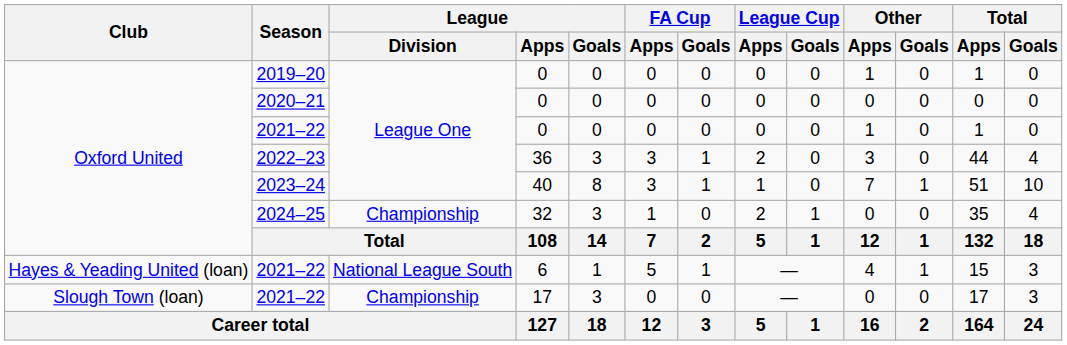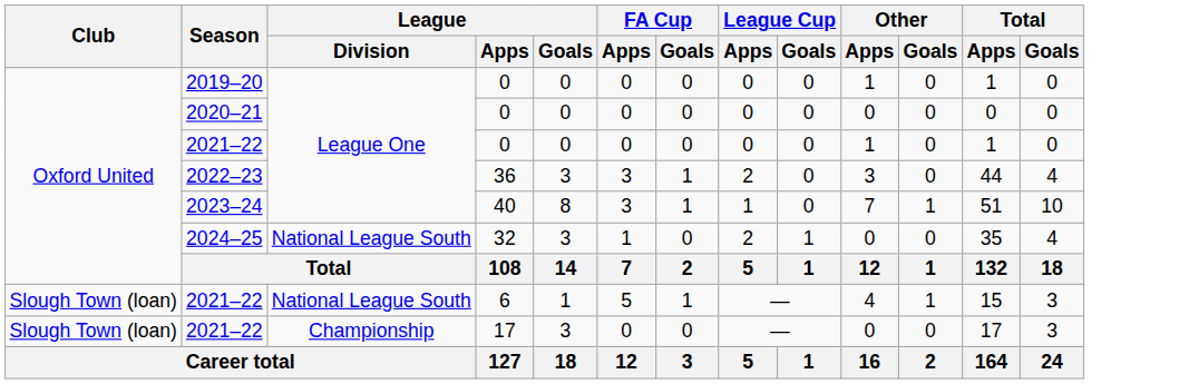2024–25 | League / Division: Championship -> National League South
2021–22 / 6 | Club: Hayes & Yeading United (loan) -> Slough Town (loan)
